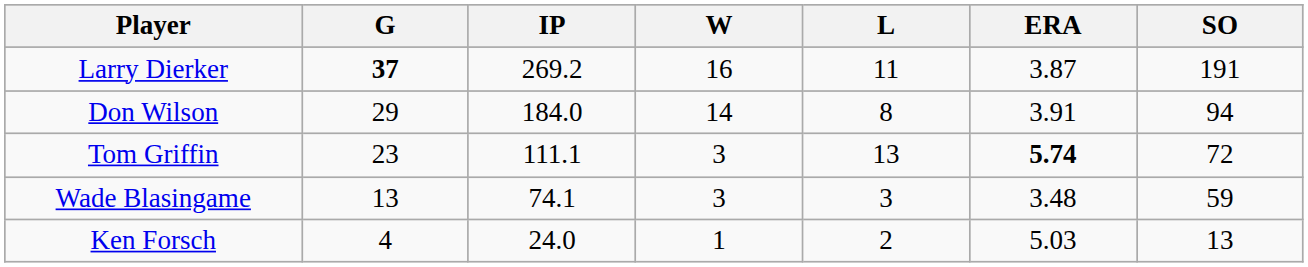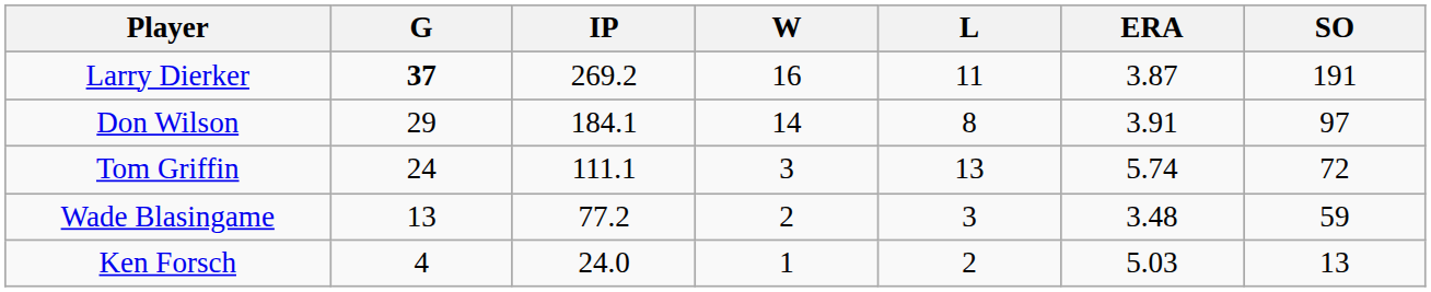Don Wilson | IP: 184.0 -> 184.1
Don Wilson | SO: 94 -> 97
Tom Griffin | G: 23 -> 24
Tom Griffin | ERA: bold -> normal
Wade Blasingame | IP: 74.1 -> 77.2
Wade Blasingame | W: 3 -> 2
